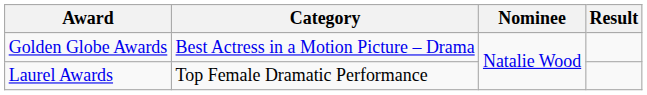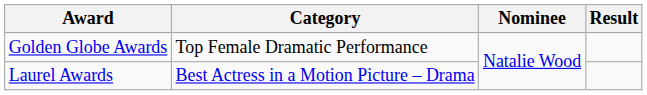Golden Globe Awards | Category: Best Actress in a Motion Picture – Drama -> Top Female Dramatic Performance
Laurel Awards | Category: Top Female Dramatic Performance -> Best Actress in a Motion Picture – Drama
